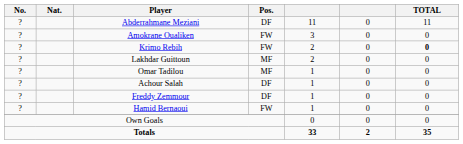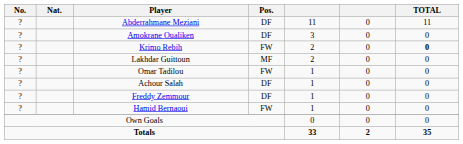Amokrane Oualiken | Pos.: FW -> DF
Omar Tadilou | Pos.: MF -> FW
